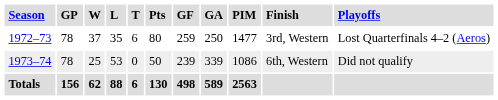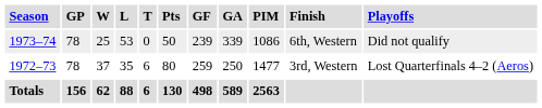rows swapped: 1972–73 <-> 1973–74
